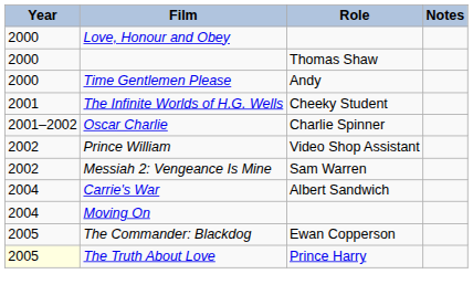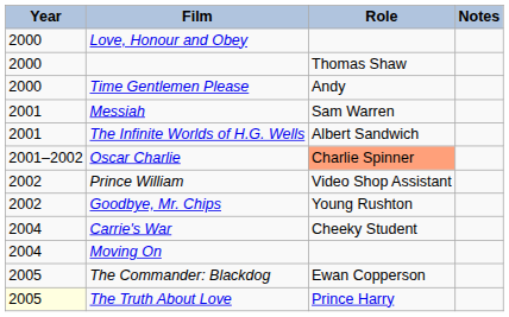+ row: 2001 | Messiah | Sam Warren
The Infinite Worlds of H.G. Wells | Role: Cheeky Student -> Albert Sandwich
Oscar Charlie | Role: no background -> lightsalmon background
- row: 2002 | Messiah 2: Vengeance Is Mine | Sam Warren
+ row: 2002 | Goodbye, Mr. Chips | Young Rushton
Carrie's War | Role: Albert Sandwich -> Cheeky Student
